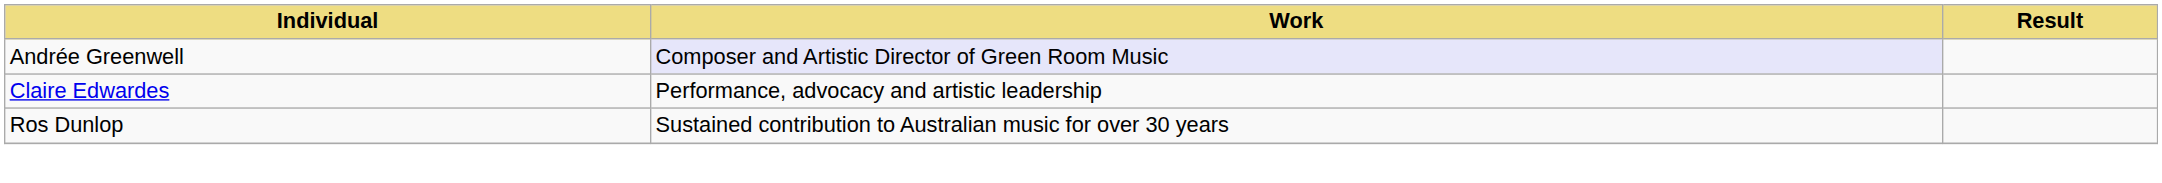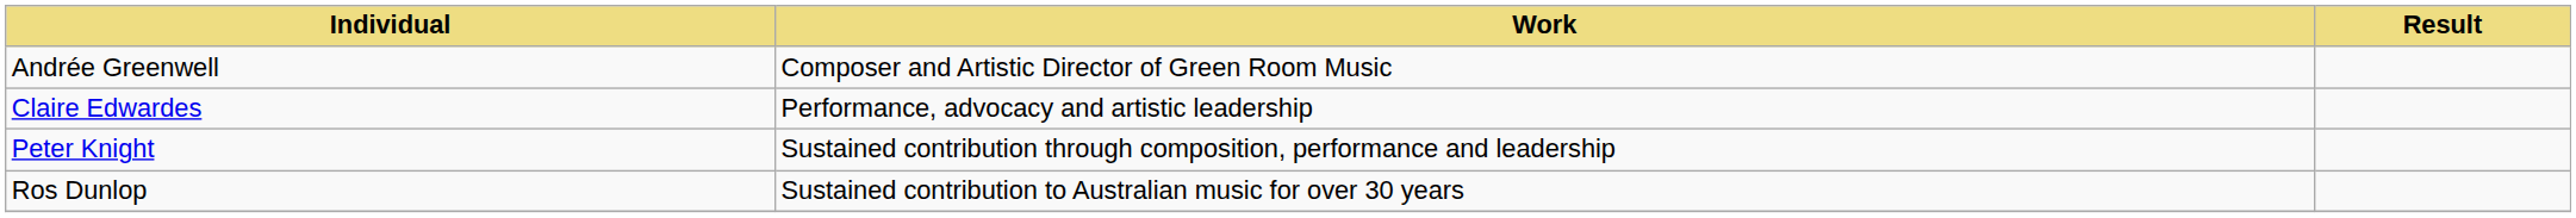Andrée Greenwell | Work: lavender background -> no background
+ row: Peter Knight | Sustained contribution through composition, performance and leadership
